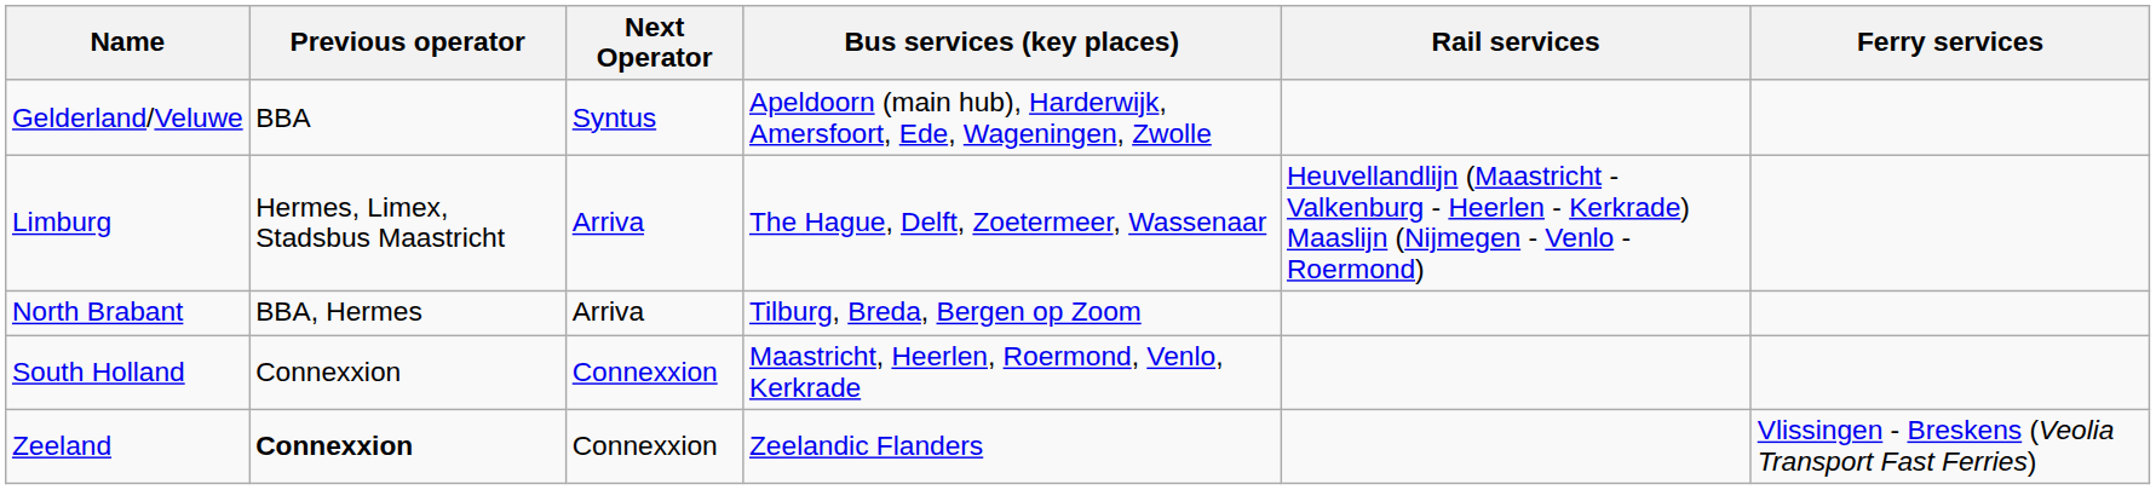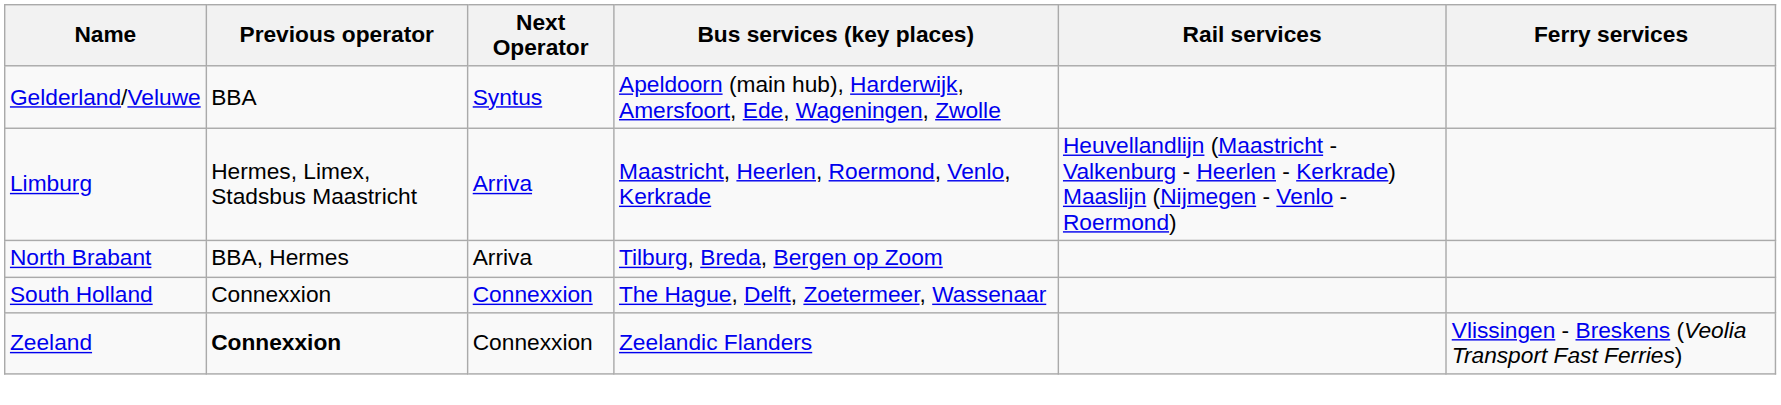Limburg | Bus services (key places): The Hague, Delft, Zoetermeer, Wassenaar -> Maastricht, Heerlen, Roermond, Venlo, Kerkrade
South Holland | Bus services (key places): Maastricht, Heerlen, Roermond, Venlo, Kerkrade -> The Hague, Delft, Zoetermeer, Wassenaar
